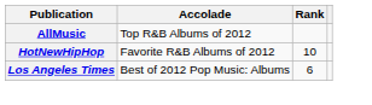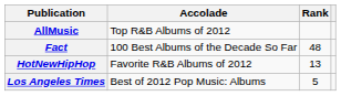+ row: Fact | 100 Best Albums of the Decade So Far | 48
HotNewHipHop | Rank: 10 -> 13
Los Angeles Times | Rank: 6 -> 5
